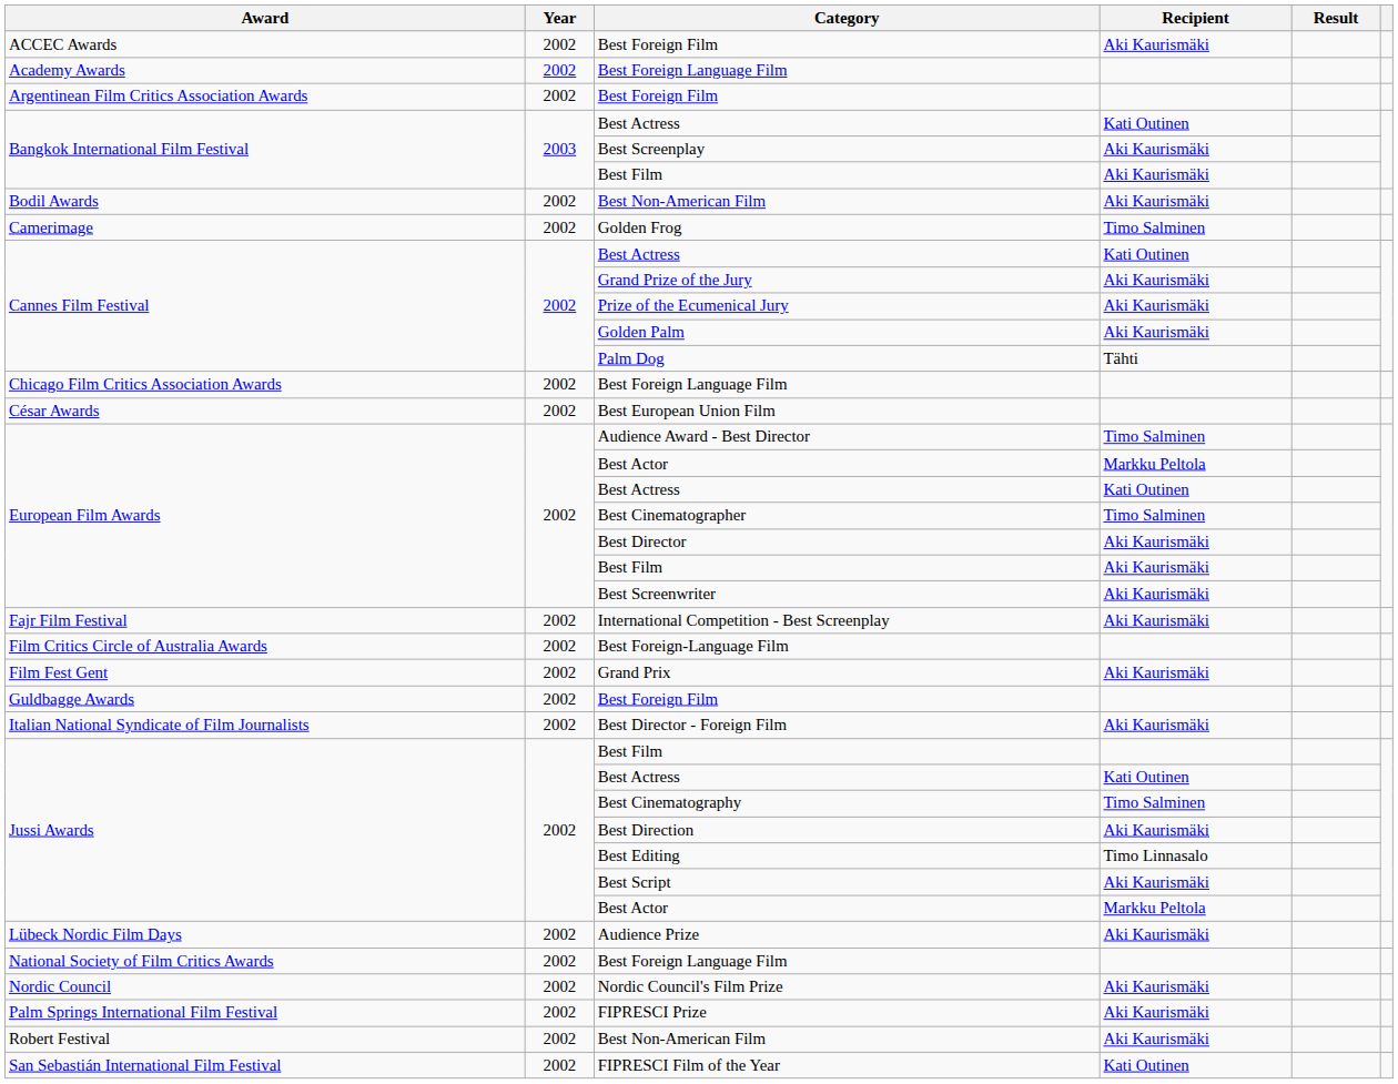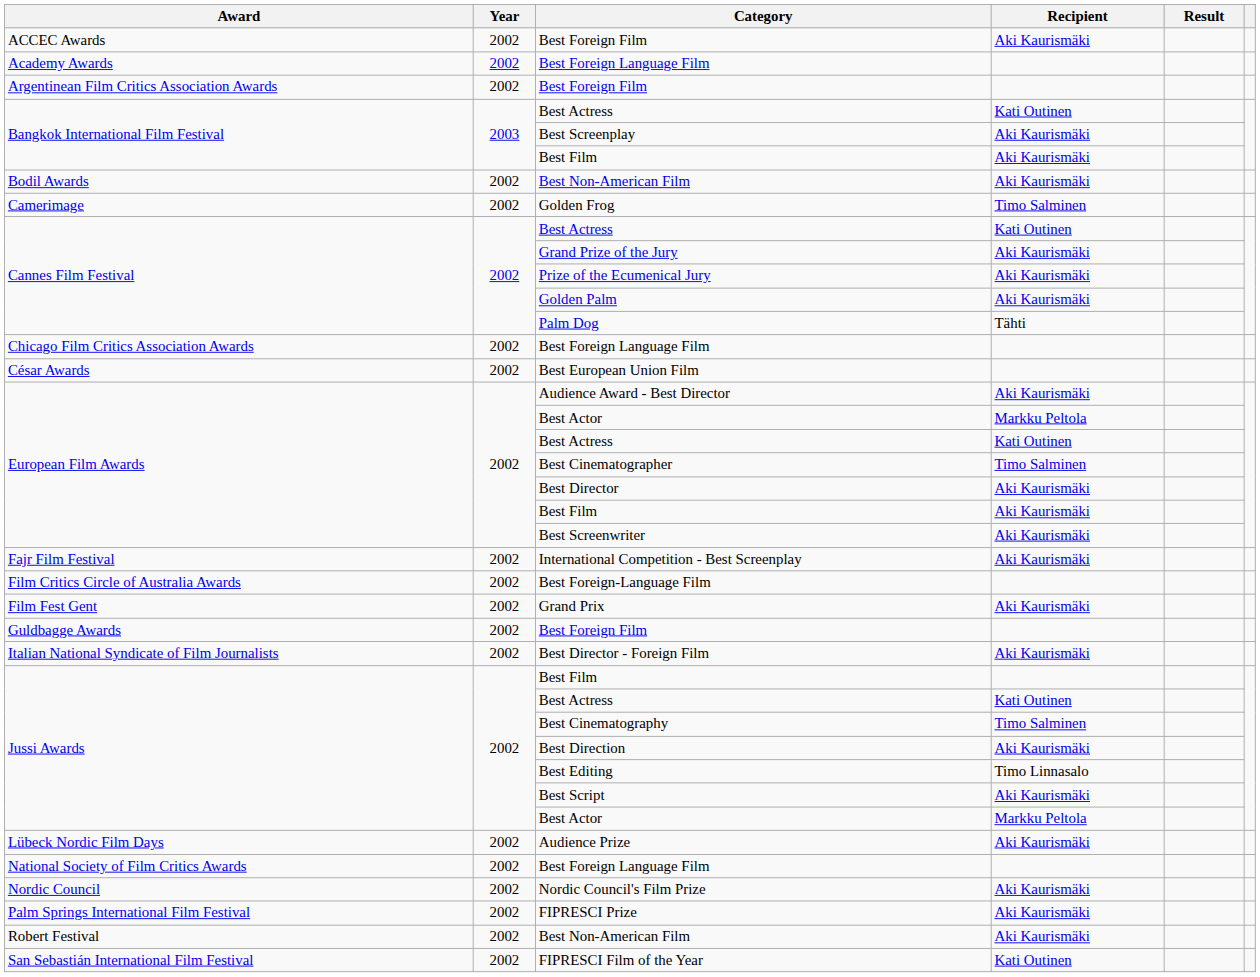Audience Award - Best Director | Recipient: Timo Salminen -> Aki Kaurismäki
